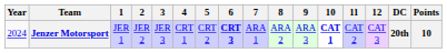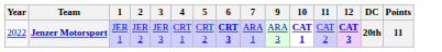- column: 8 | ARA 2
Jenzer Motorsport | Year: 2024 -> 2022
Jenzer Motorsport | 12: normal -> bold
Jenzer Motorsport | Points: 10 -> 11
